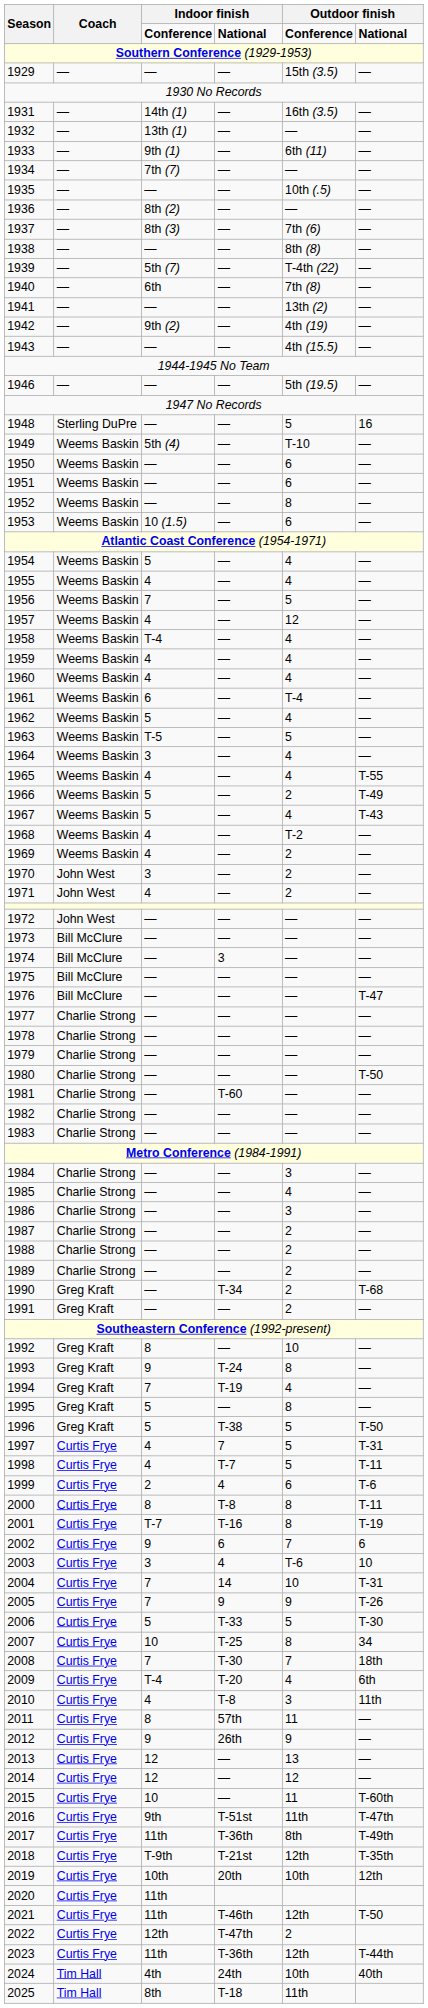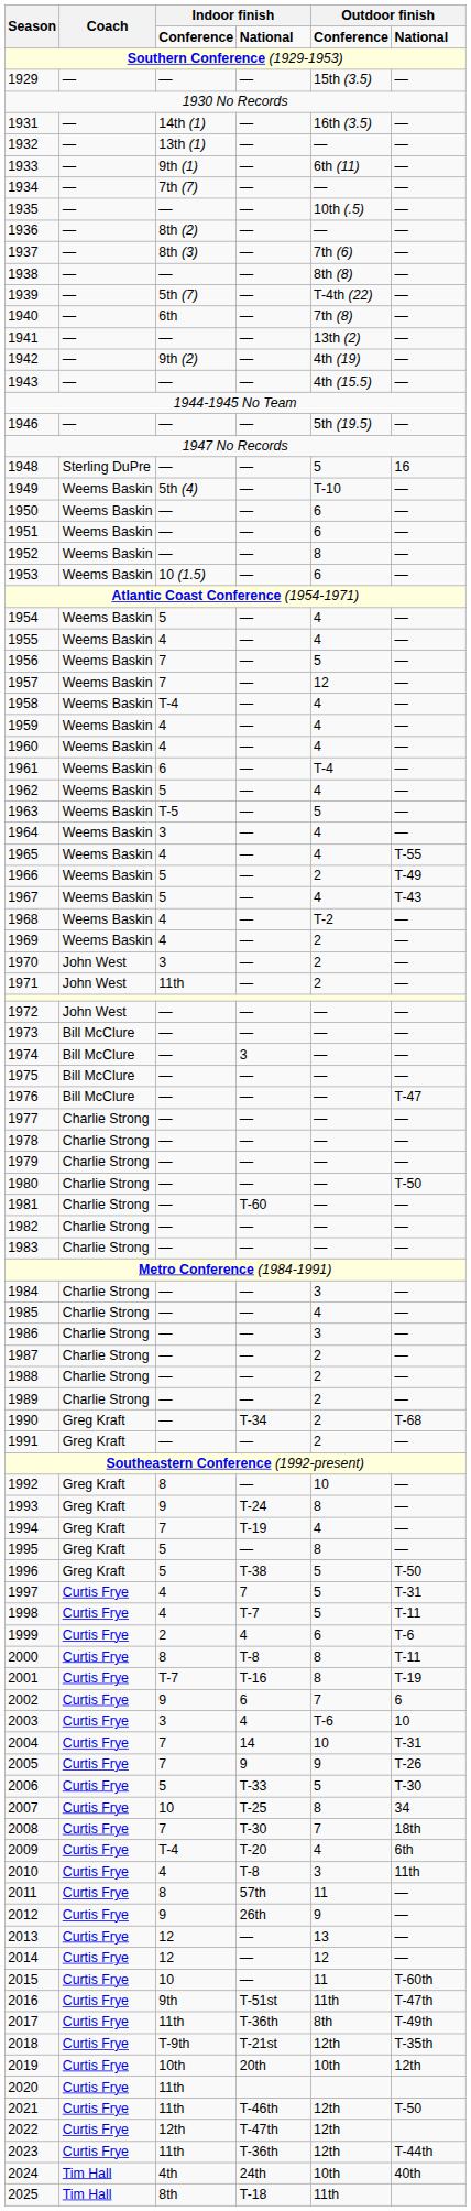1957 | column 3: 4 -> 7
1971 | column 3: 4 -> 11th
2022 | column 5: 2 -> 12th
